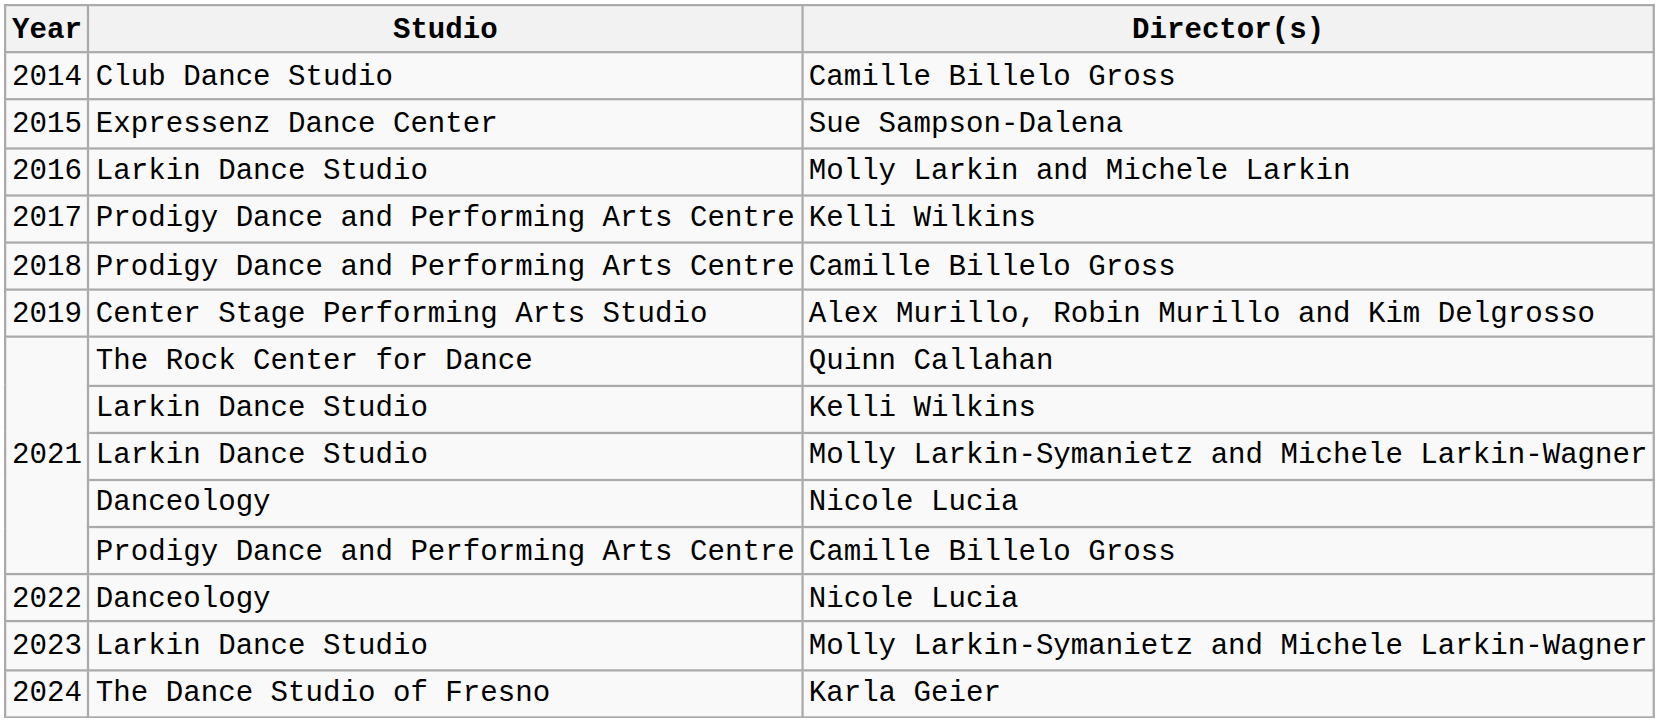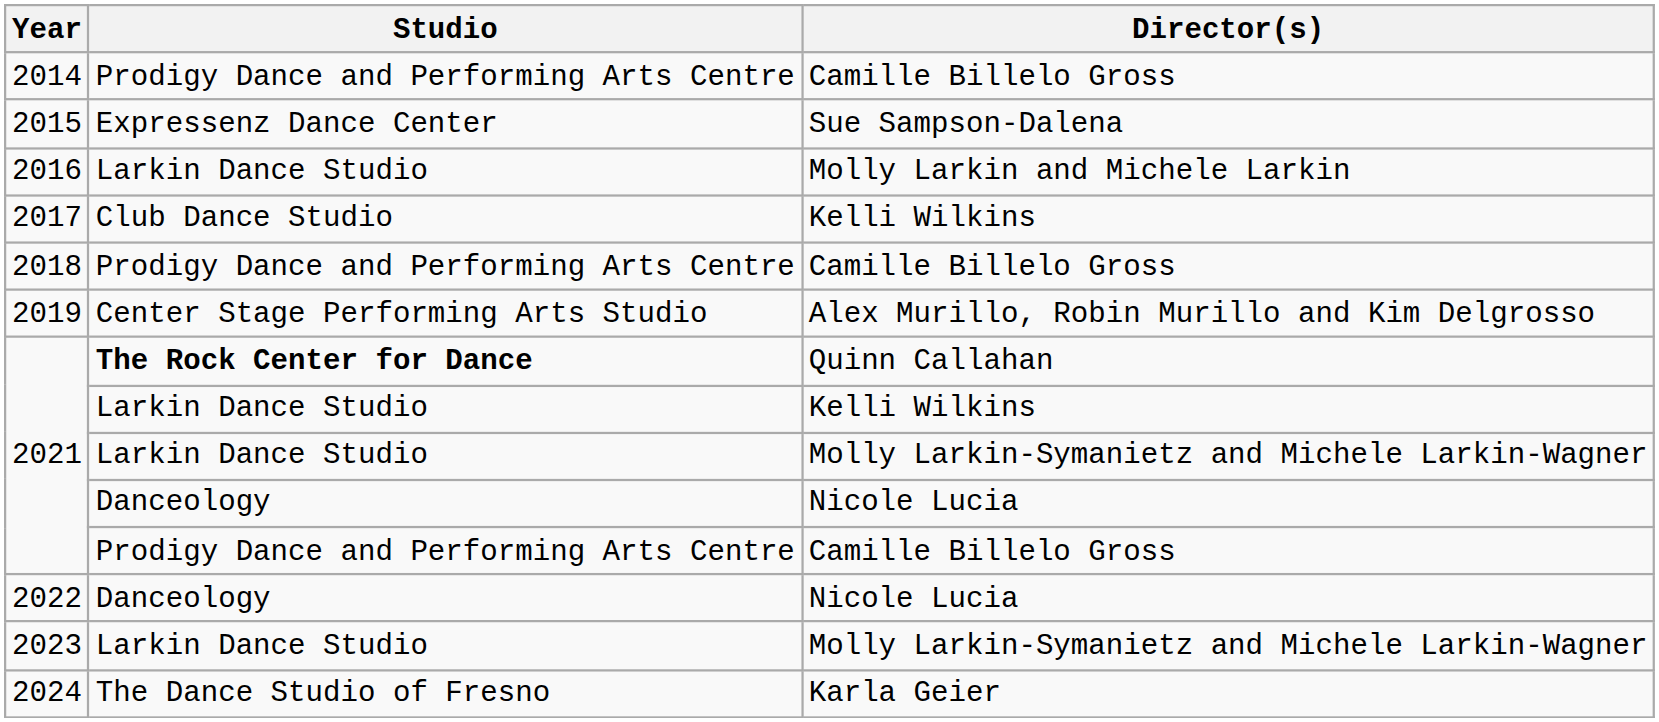2014 | Studio: Club Dance Studio -> Prodigy Dance and Performing Arts Centre
2017 | Studio: Prodigy Dance and Performing Arts Centre -> Club Dance Studio
2021 / Quinn Callahan | Studio: normal -> bold
